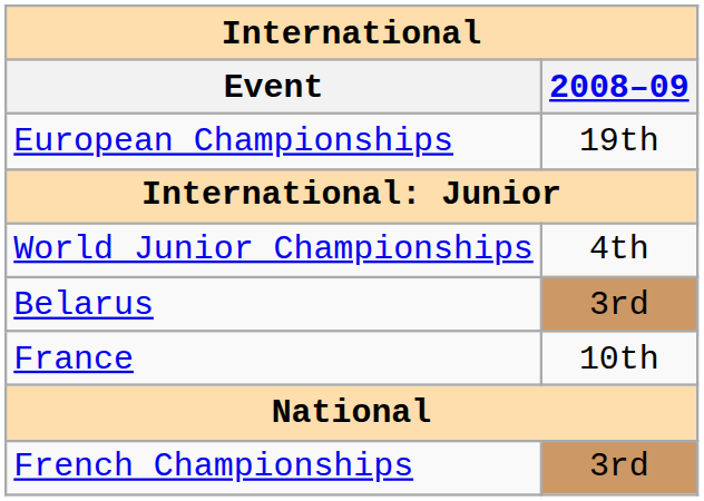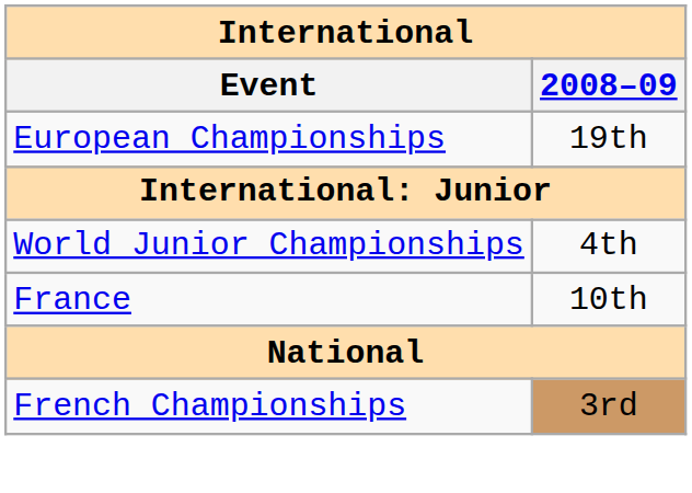- row: Belarus | 3rd
